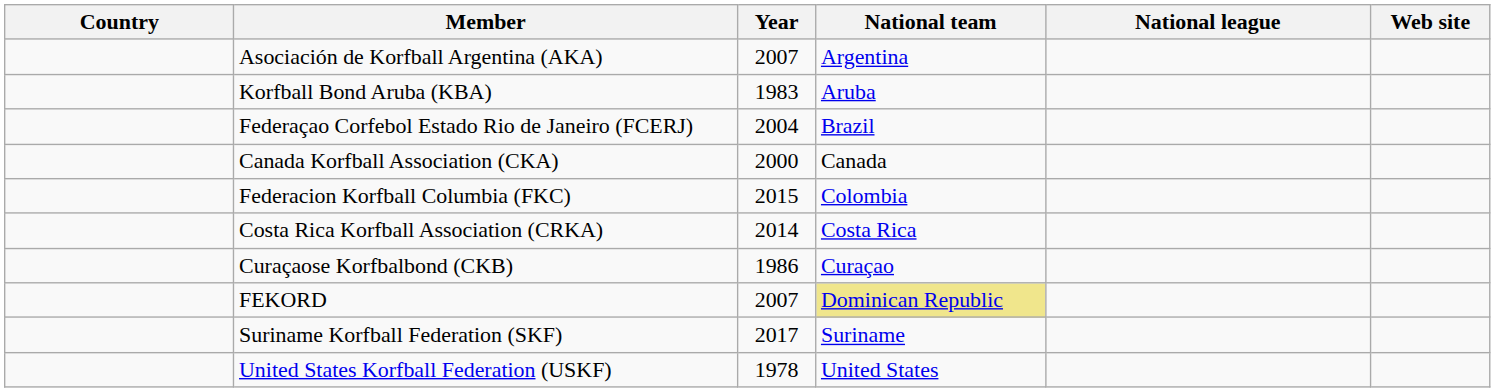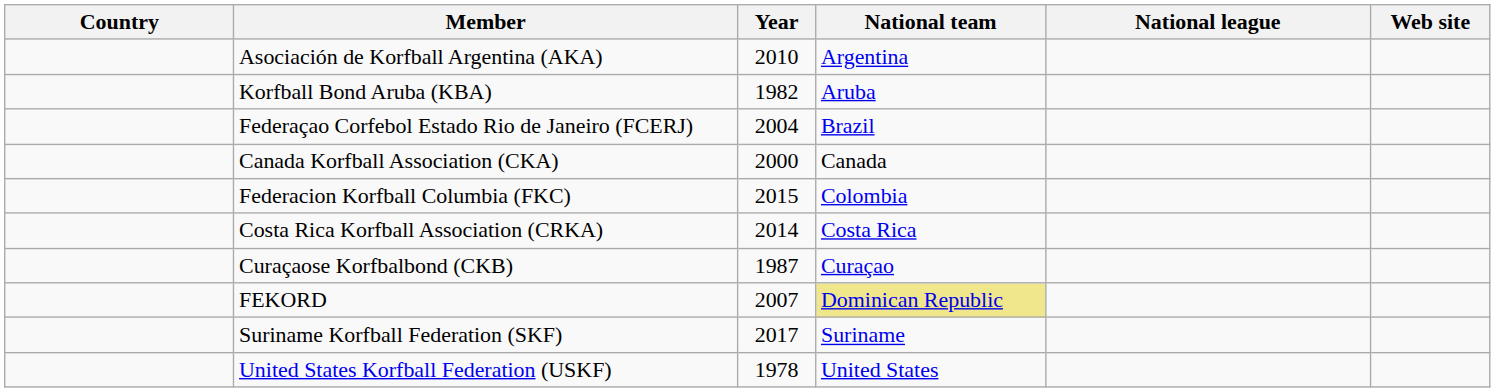Asociación de Korfball Argentina (AKA) | Year: 2007 -> 2010
Korfball Bond Aruba (KBA) | Year: 1983 -> 1982
Curaçaose Korfbalbond (CKB) | Year: 1986 -> 1987
